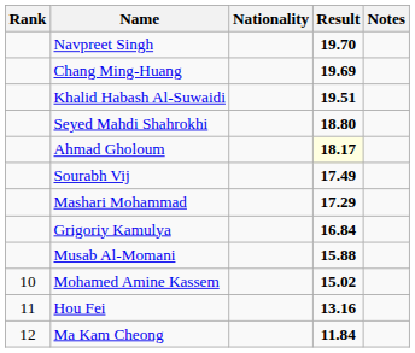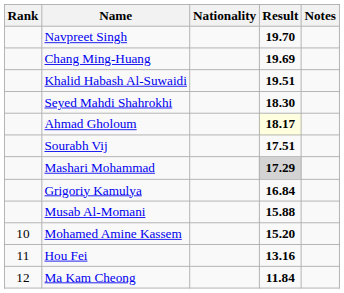Seyed Mahdi Shahrokhi | Result: 18.80 -> 18.30
Sourabh Vij | Result: 17.49 -> 17.51
Mashari Mohammad | Result: no background -> lightgrey background
Mohamed Amine Kassem | Result: 15.02 -> 15.20
